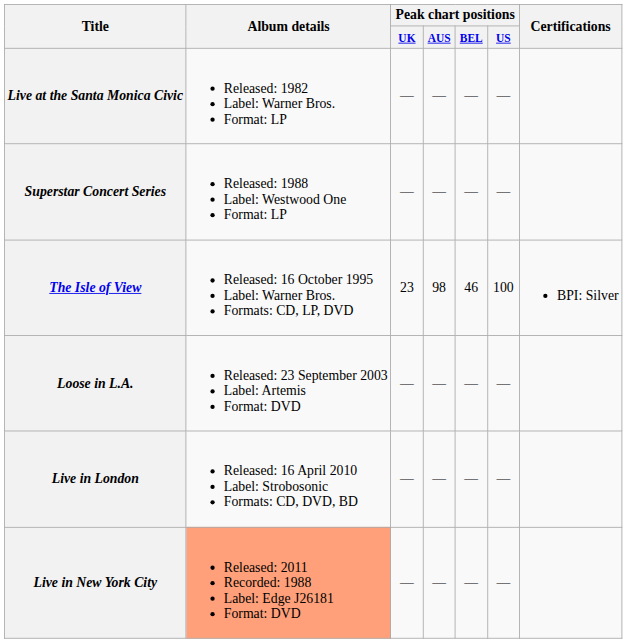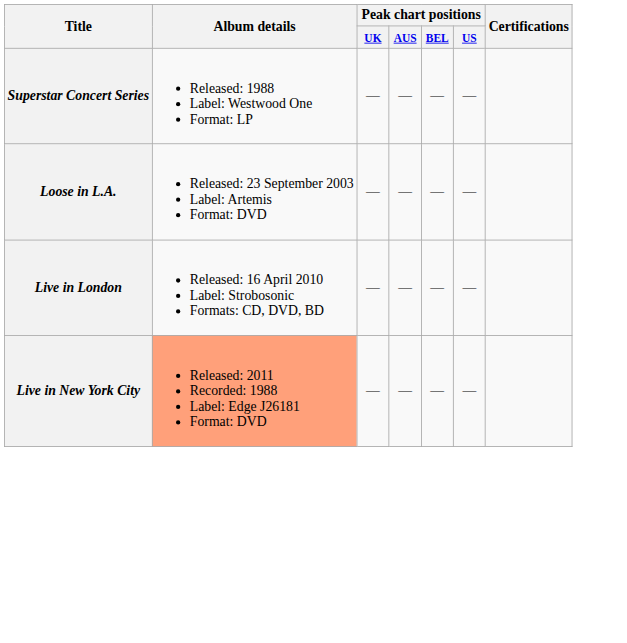- row: Live at the Santa Monica Civic | Released: 1982 Label: Warner Bros. Format: LP | — | — | — | —
- row: The Isle of View | Released: 16 October 1995 Label: Warner Bros. Formats: CD, LP, DVD | 23 | 98 | 46 | 100 | BPI: Silver
